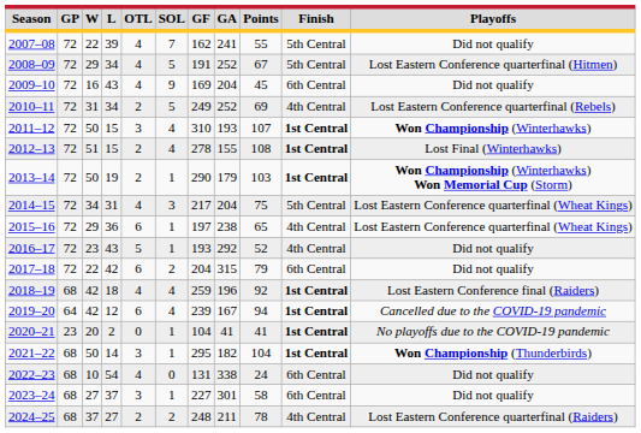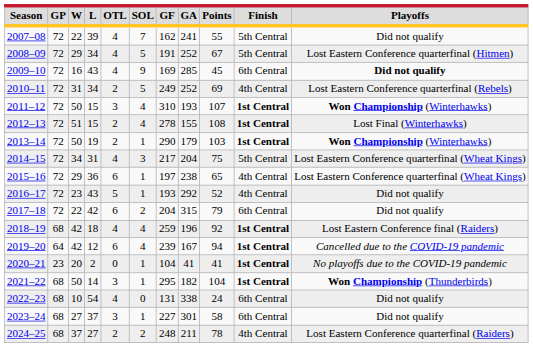2009–10 | GA: 204 -> 285
2009–10 | Playoffs: normal -> bold
2013–14 | Playoffs: Won Championship (Winterhawks) Won Memorial Cup (Storm) -> Won Championship (Winterhawks)
